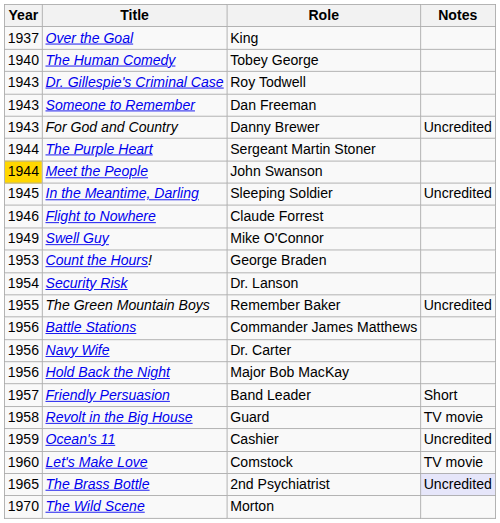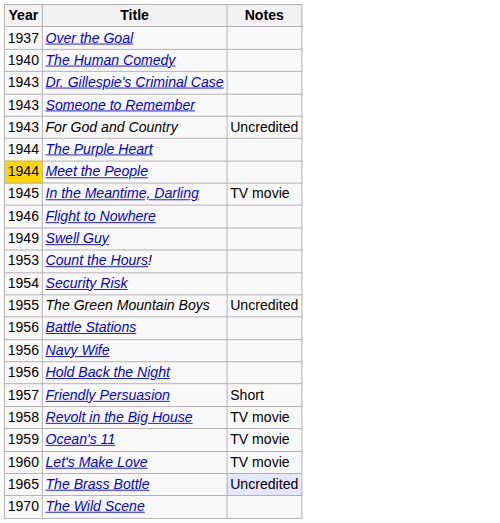- column: Role | King | Tobey George | Roy Todwell | Dan Freeman | Danny Brewer | Sergeant Martin Stoner | John Swanson | Sleeping Soldier | Claude Forrest | Mike O'Connor | George Braden | Dr. Lanson | Remember Baker | Commander James Matthews | Dr. Carter | Major Bob MacKay | Band Leader | Guard | Cashier | Comstock | 2nd Psychiatrist | Morton
In the Meantime, Darling | Notes: Uncredited -> TV movie
Ocean's 11 | Notes: Uncredited -> TV movie
